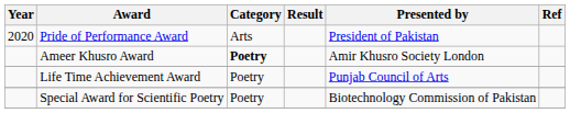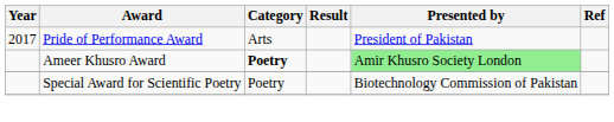Pride of Performance Award | Year: 2020 -> 2017
Ameer Khusro Award | Presented by: no background -> lightgreen background
- row: Life Time Achievement Award | Poetry | Punjab Council of Arts
